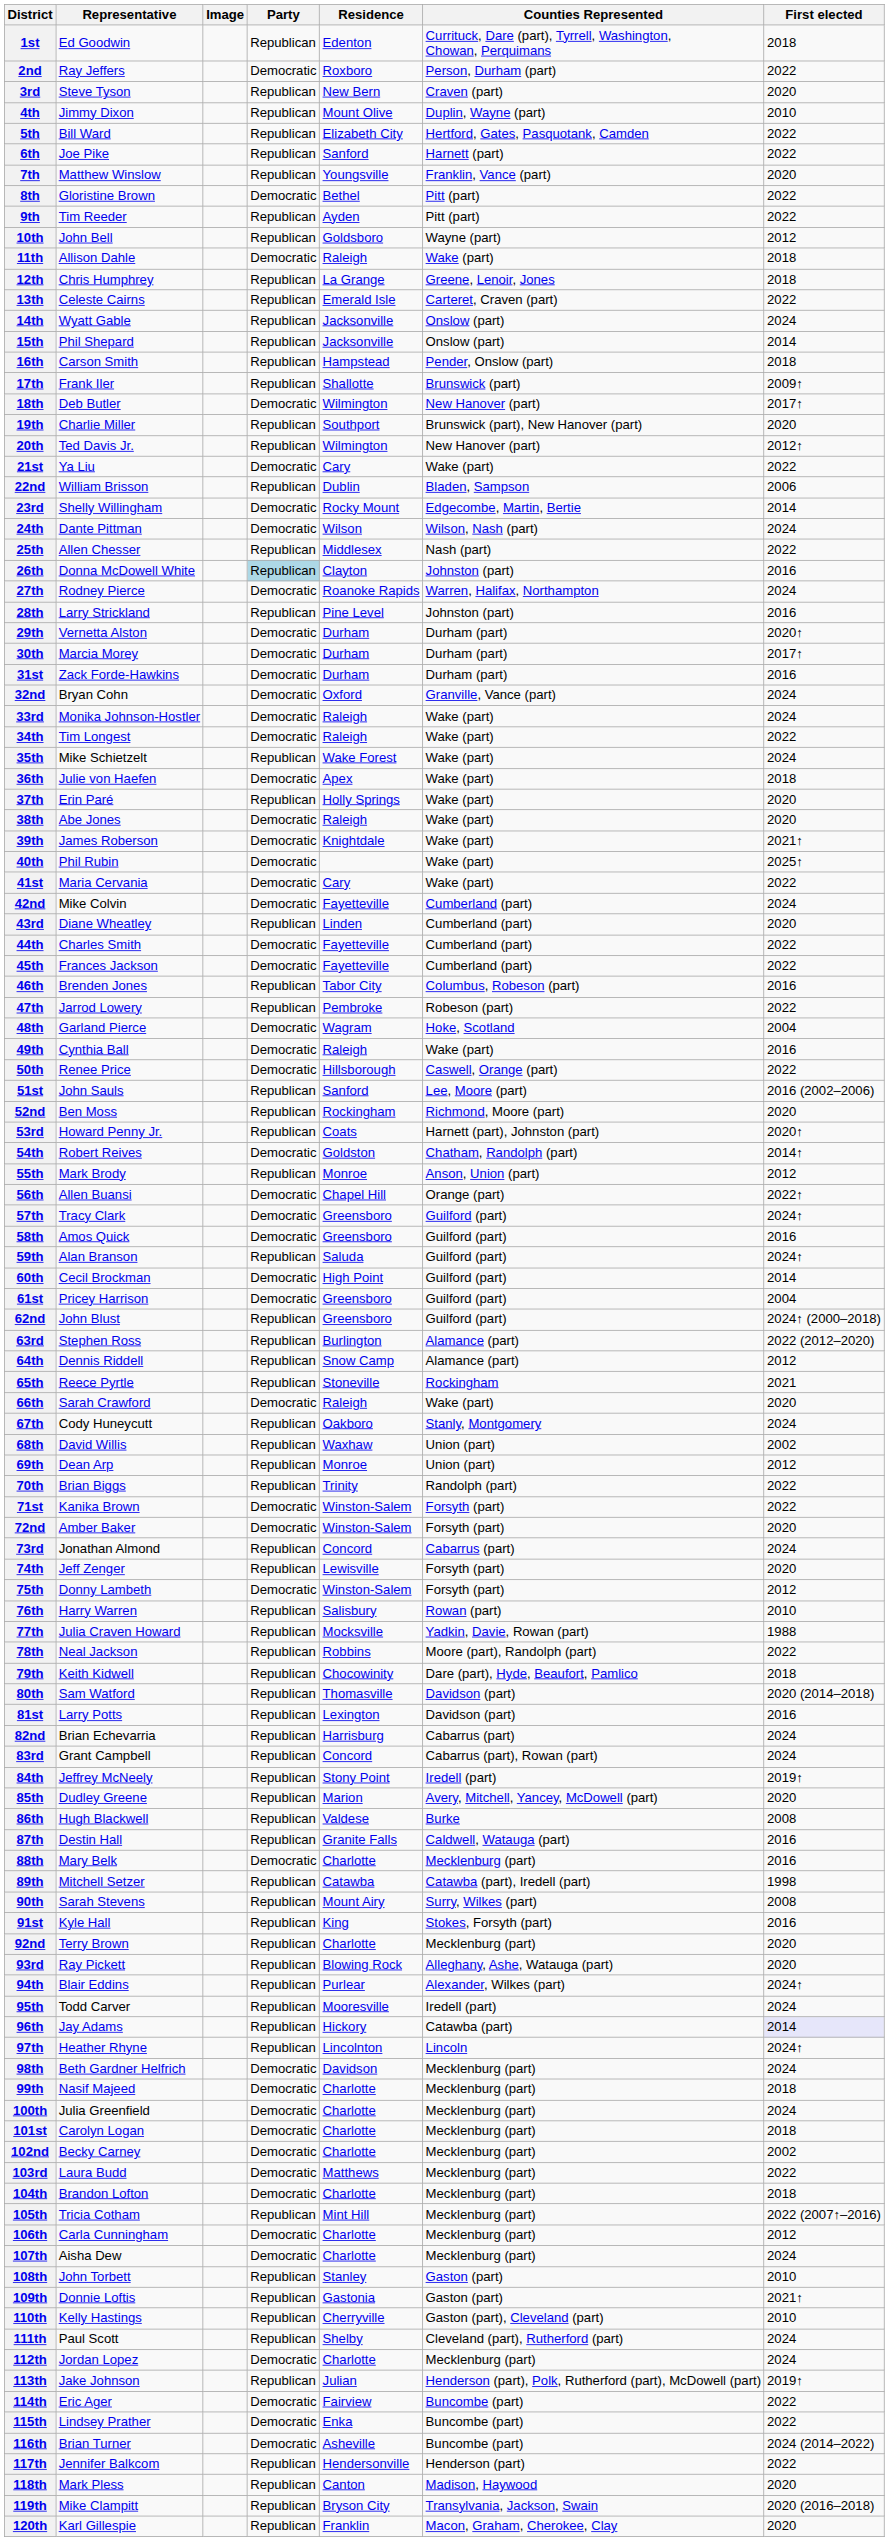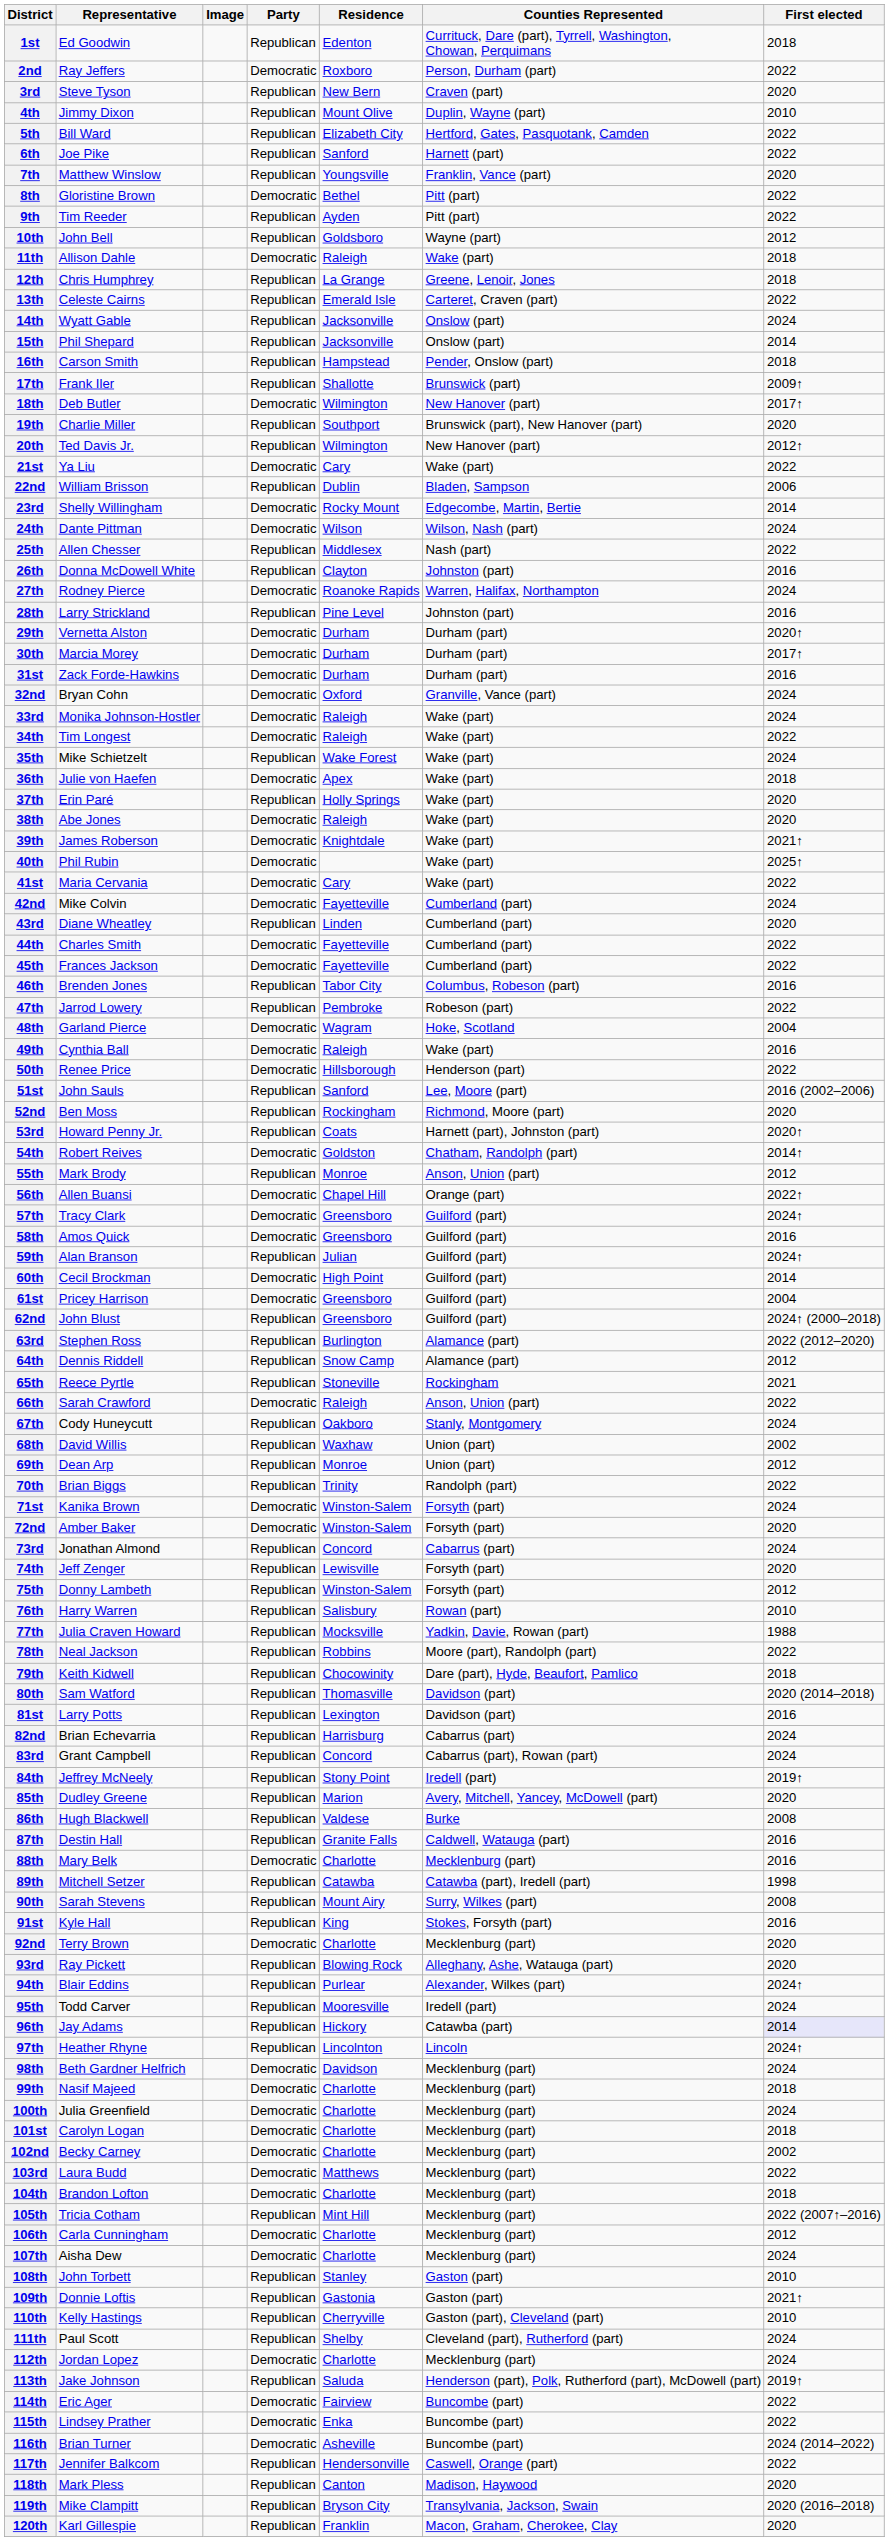26th | Party: lightblue background -> no background
50th | Counties Represented: Caswell, Orange (part) -> Henderson (part)
59th | Residence: Saluda -> Julian
66th | Counties Represented: Wake (part) -> Anson, Union (part)
66th | First elected: 2020 -> 2022
71st | First elected: 2022 -> 2024
75th | Party: Democratic -> Republican
92nd | Party: Republican -> Democratic
113th | Residence: Julian -> Saluda
117th | Counties Represented: Henderson (part) -> Caswell, Orange (part)
